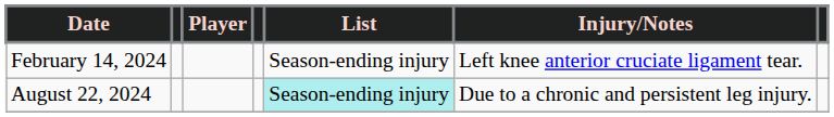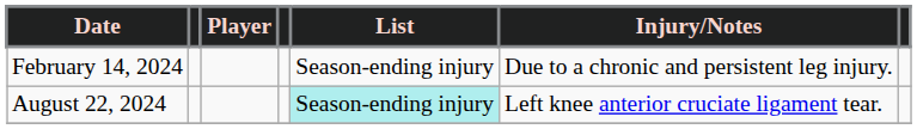February 14, 2024 | Injury/Notes: Left knee anterior cruciate ligament tear. -> Due to a chronic and persistent leg injury.
August 22, 2024 | Injury/Notes: Due to a chronic and persistent leg injury. -> Left knee anterior cruciate ligament tear.
